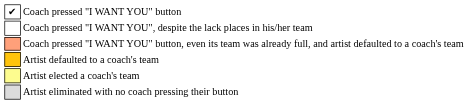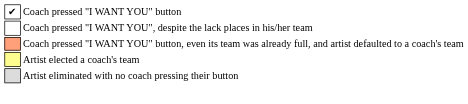- row: Artist defaulted to a coach's team
